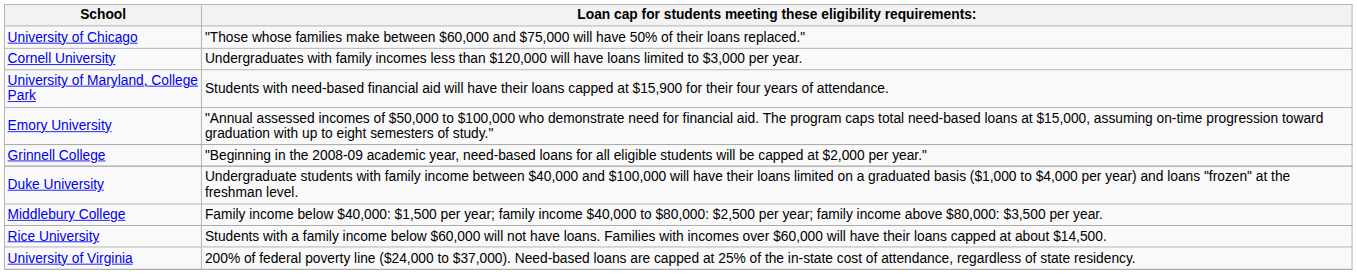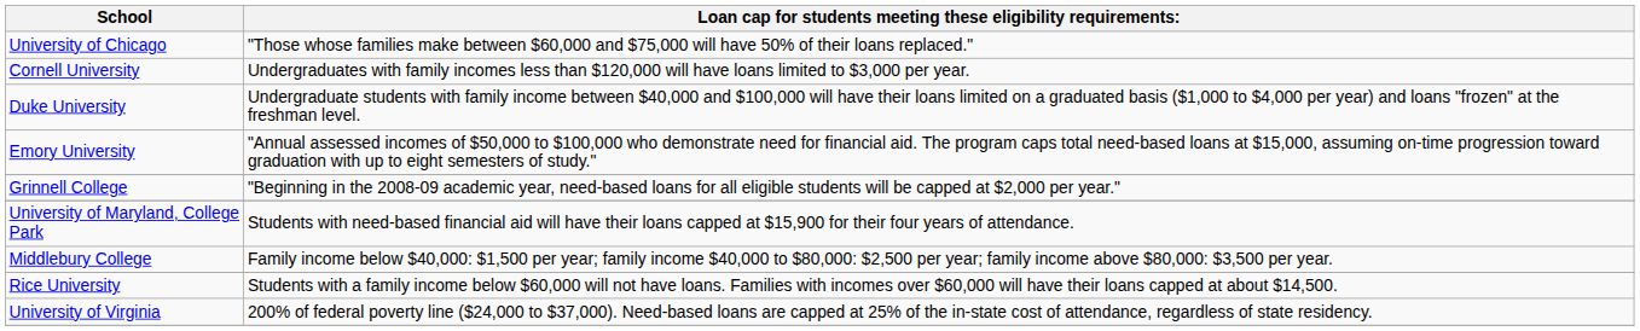rows swapped: Duke University <-> University of Maryland, College Park
